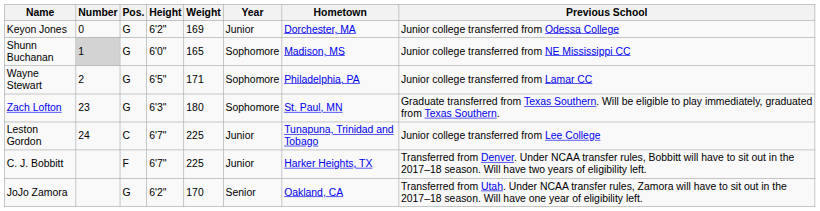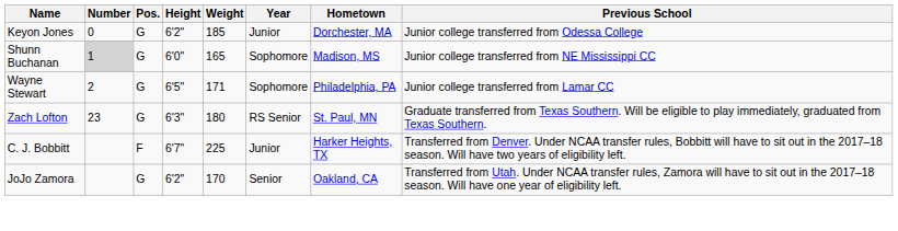Keyon Jones | Weight: 169 -> 185
Zach Lofton | Year: Sophomore -> RS Senior
- row: Leston Gordon | 24 | C | 6'7" | 225 | Junior | Tunapuna, Trinidad and Tobago | Junior college transferred from Lee College
